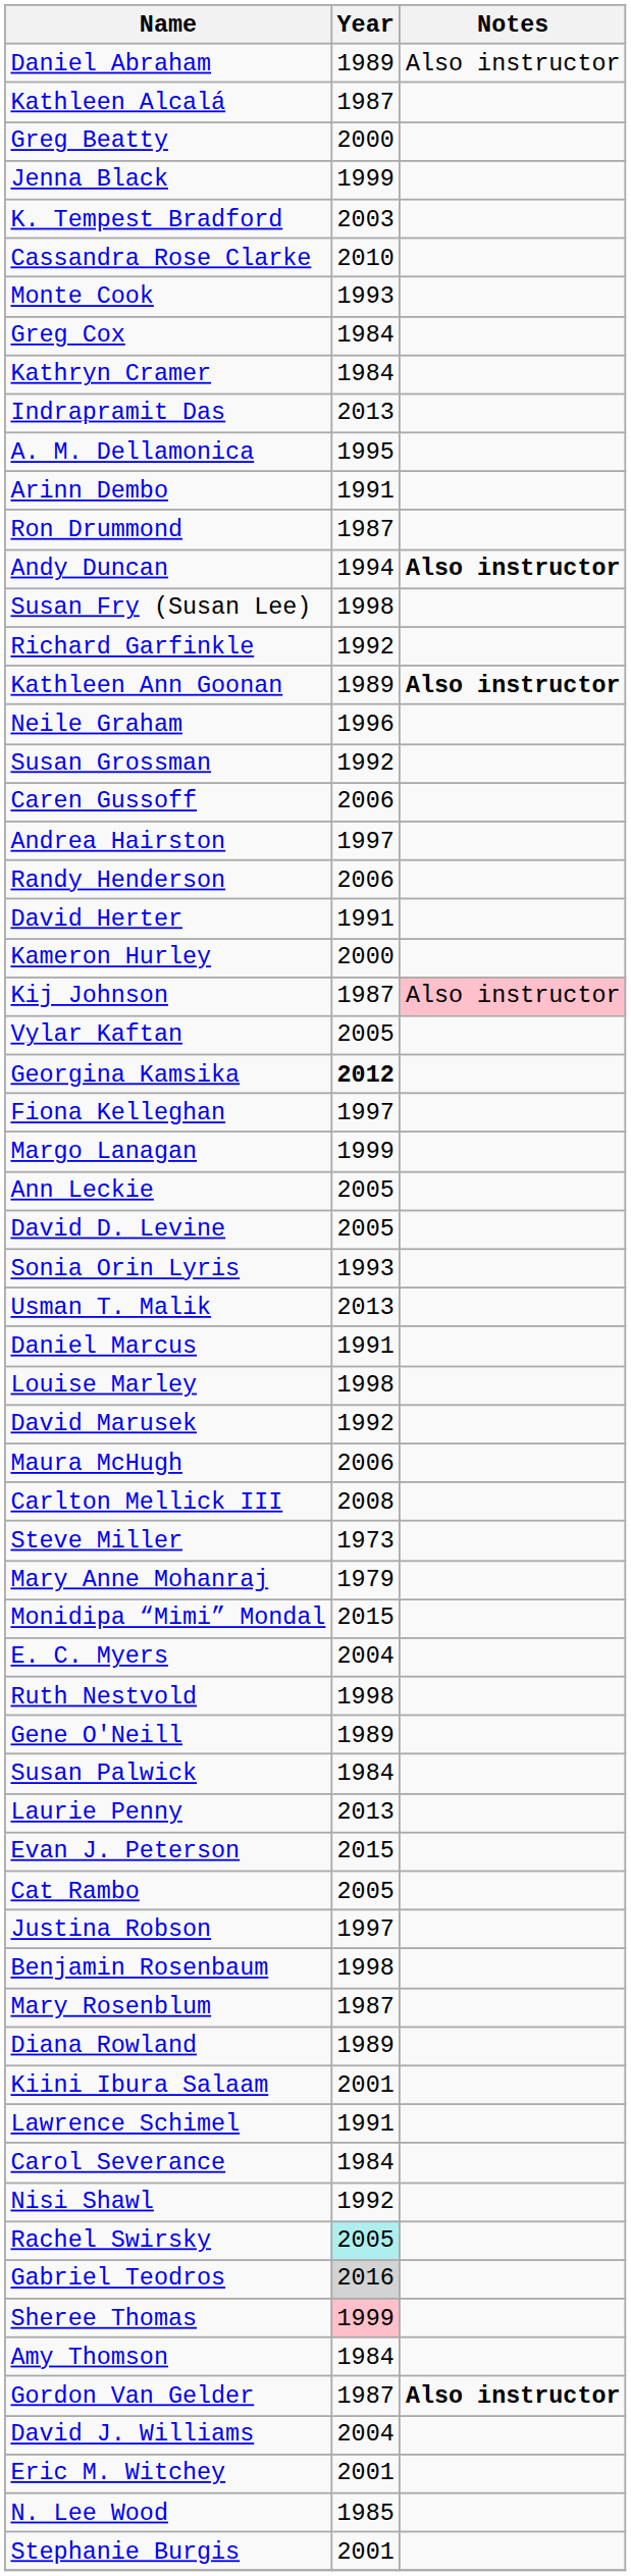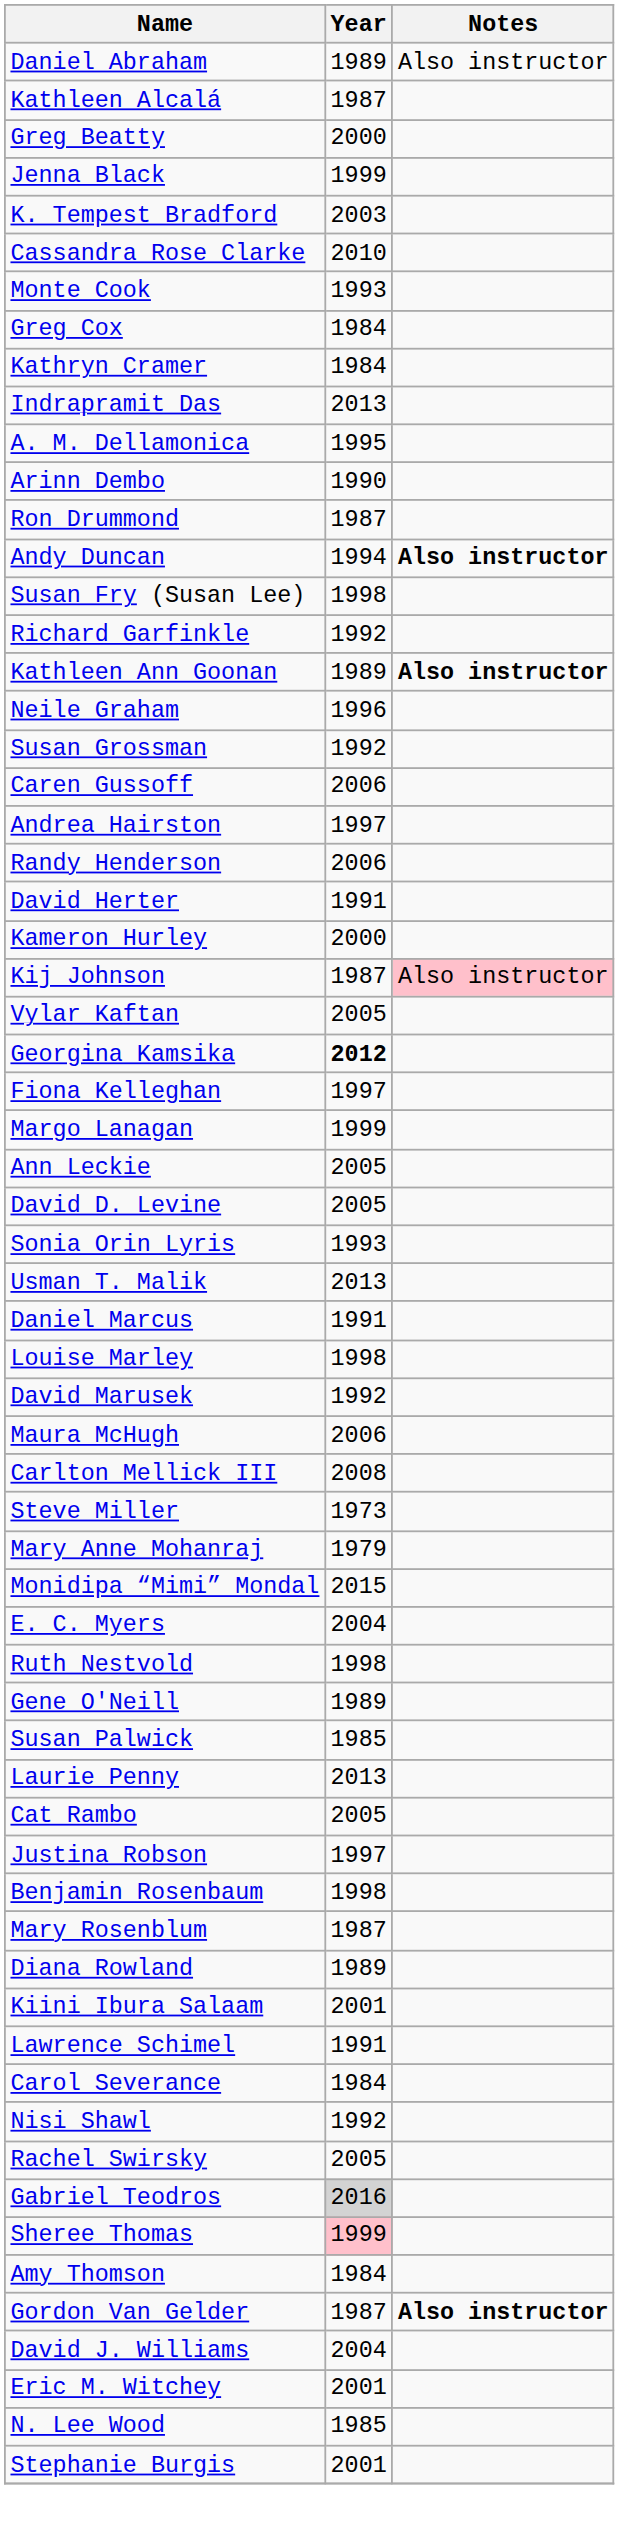Arinn Dembo | Year: 1991 -> 1990
Susan Palwick | Year: 1984 -> 1985
- row: Evan J. Peterson | 2015
Rachel Swirsky | Year: paleturquoise background -> no background
